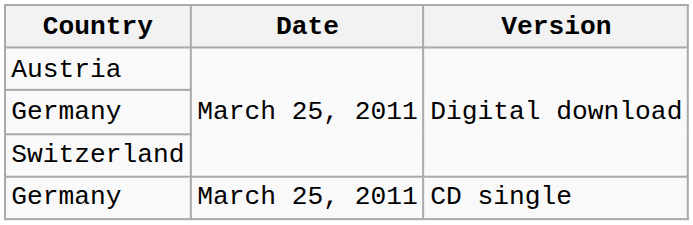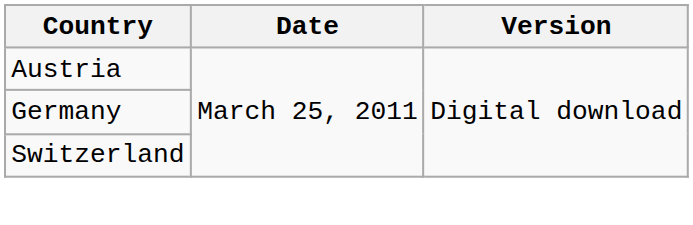- row: Germany | March 25, 2011 | CD single
